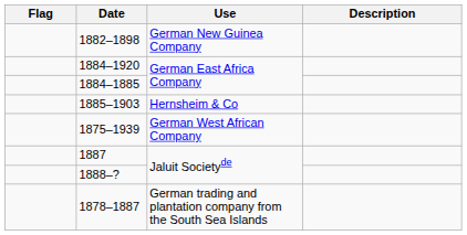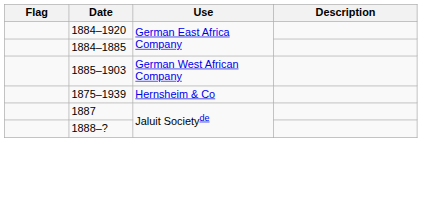- row: 1882–1898 | German New Guinea Company
1885–1903 | Use: Hernsheim & Co -> German West African Company
1875–1939 | Use: German West African Company -> Hernsheim & Co
- row: 1878–1887 | German trading and plantation company from the South Sea Islands
